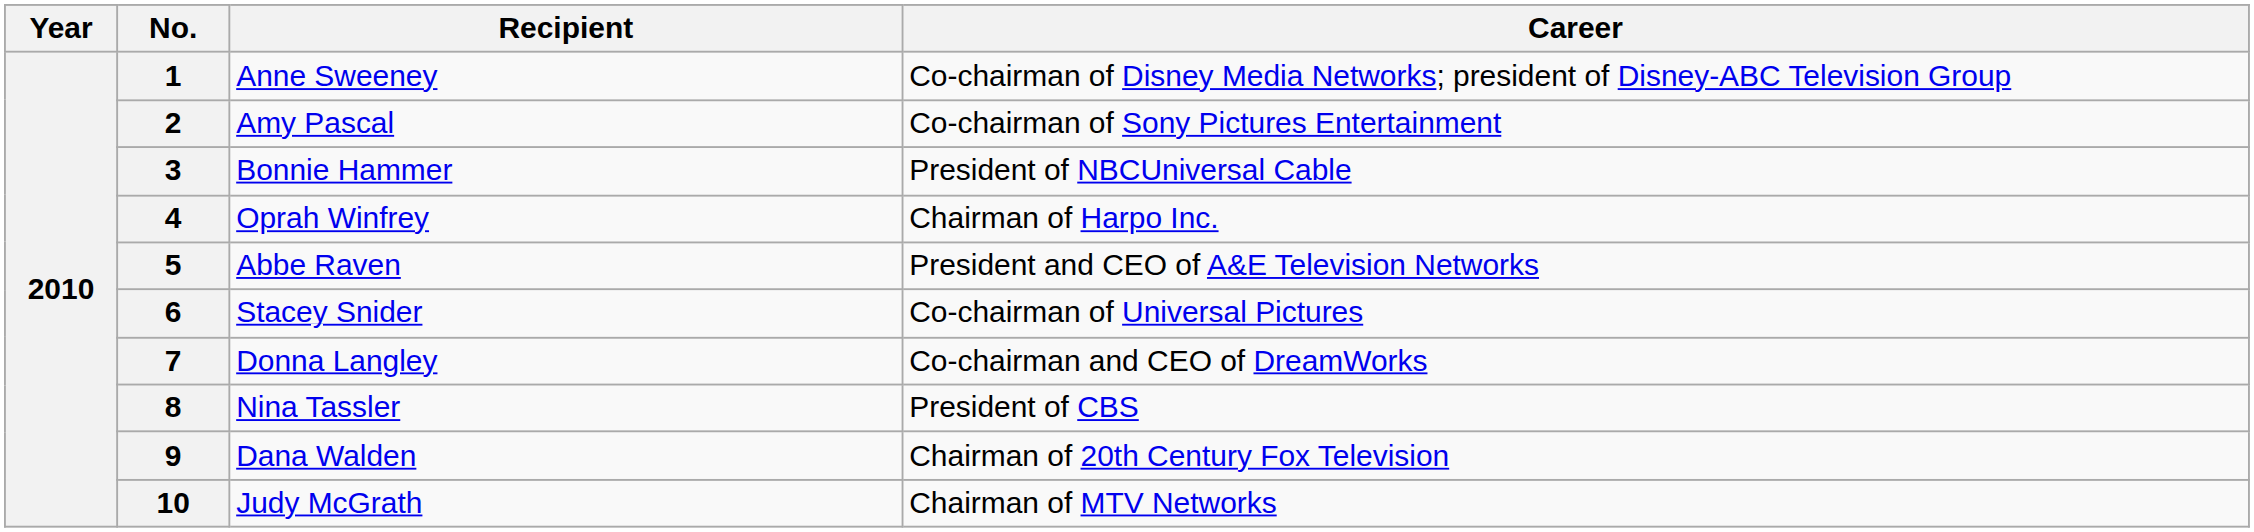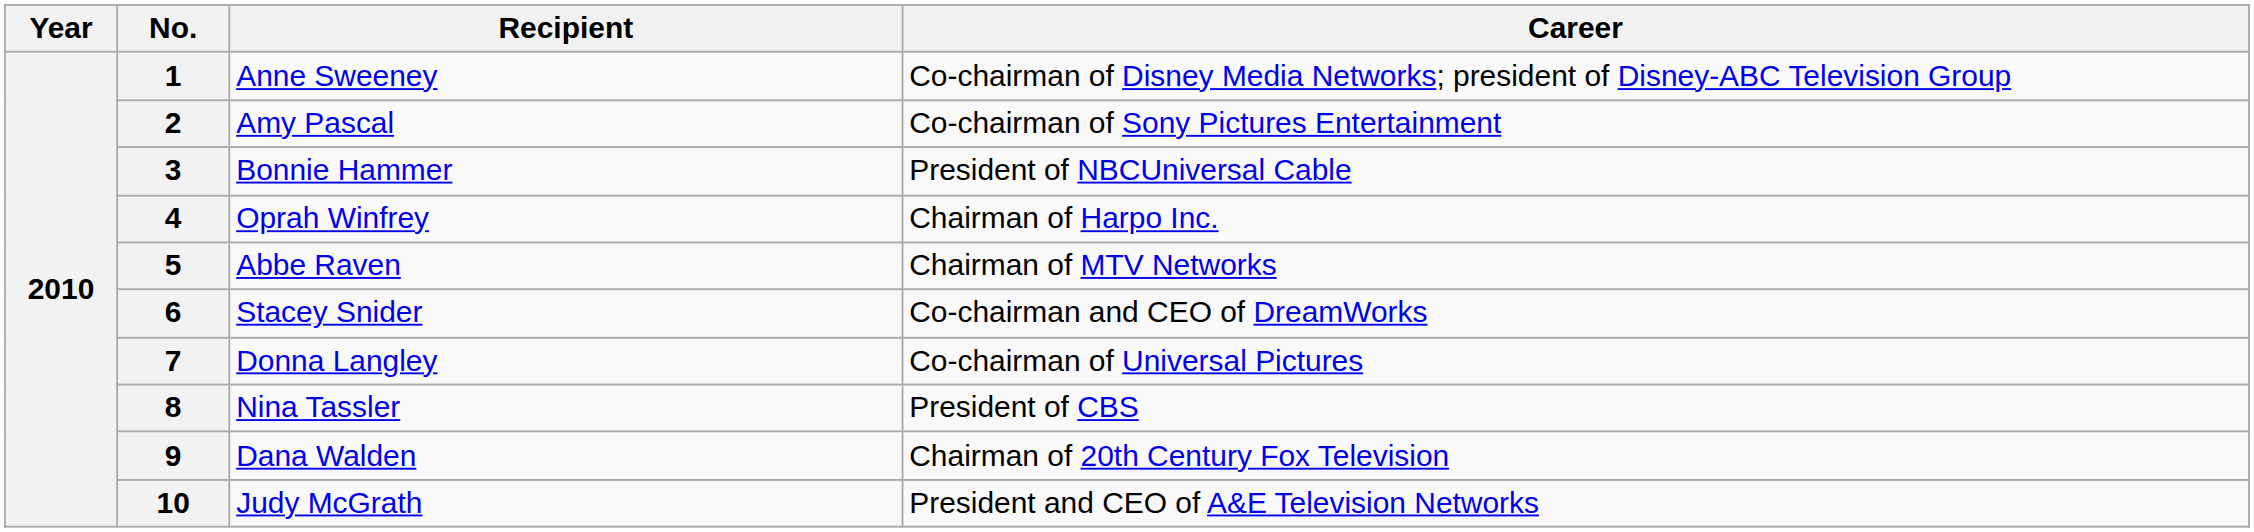5 | Career: President and CEO of A&E Television Networks -> Chairman of MTV Networks
6 | Career: Co-chairman of Universal Pictures -> Co-chairman and CEO of DreamWorks
7 | Career: Co-chairman and CEO of DreamWorks -> Co-chairman of Universal Pictures
10 | Career: Chairman of MTV Networks -> President and CEO of A&E Television Networks
